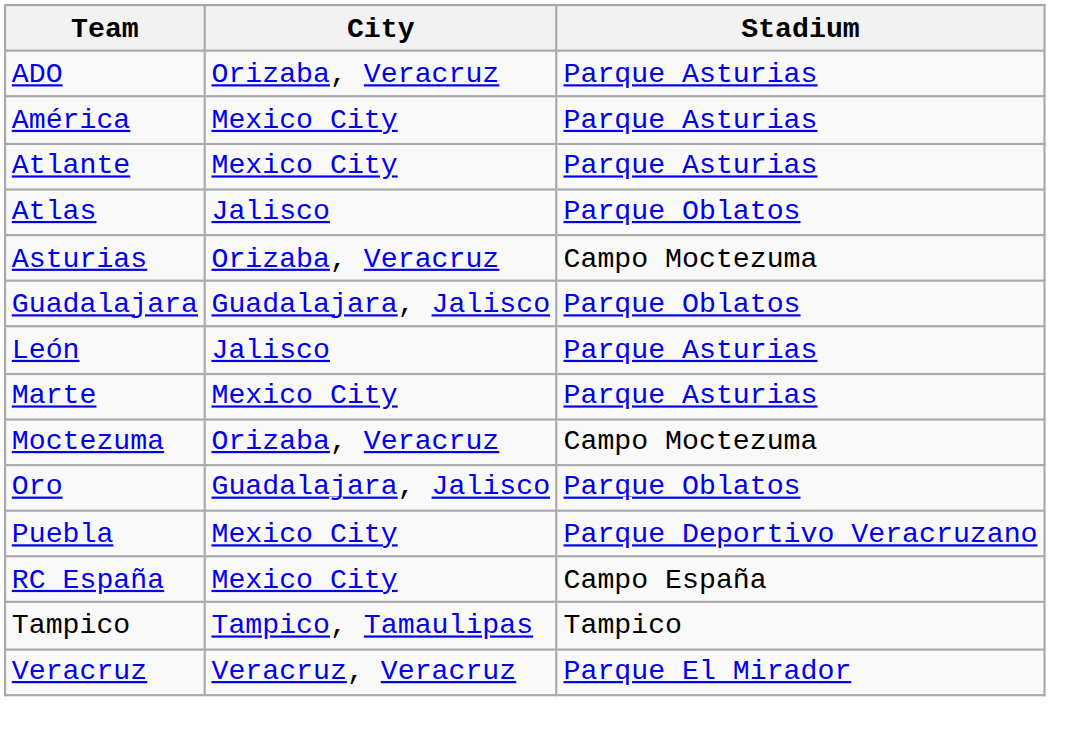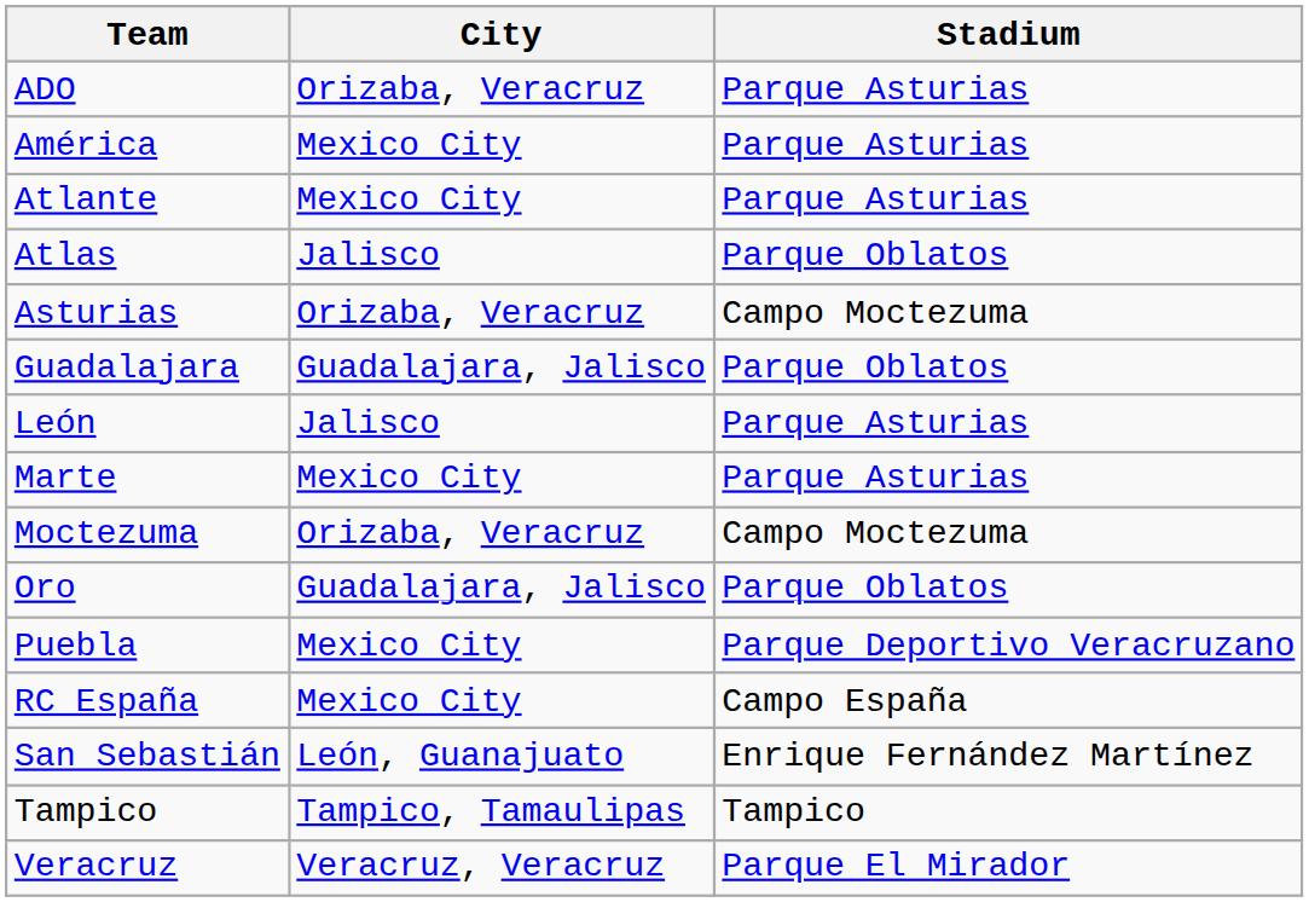+ row: San Sebastián | León, Guanajuato | Enrique Fernández Martínez
